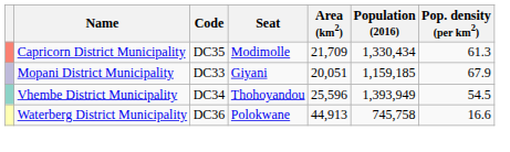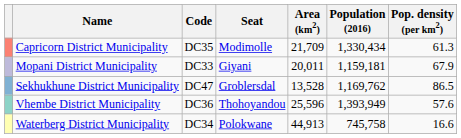Mopani District Municipality | Area (km2): 20,051 -> 20,011
Mopani District Municipality | Population (2016): 1,159,185 -> 1,159,181
+ row: Sekhukhune District Municipality | DC47 | Groblersdal | 13,528 | 1,169,762 | 86.5
Vhembe District Municipality | Code: DC34 -> DC36
Vhembe District Municipality | Pop. density (per km2): 54.5 -> 57.6
Waterberg District Municipality | Code: DC36 -> DC34
